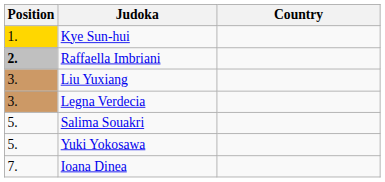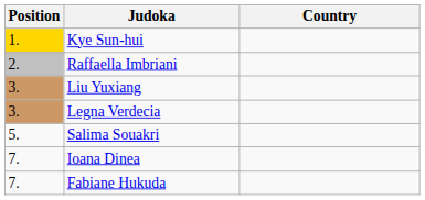Raffaella Imbriani | Position: bold -> normal
- row: 5. | Yuki Yokosawa
+ row: 7. | Fabiane Hukuda
